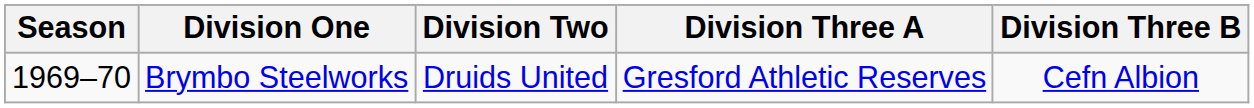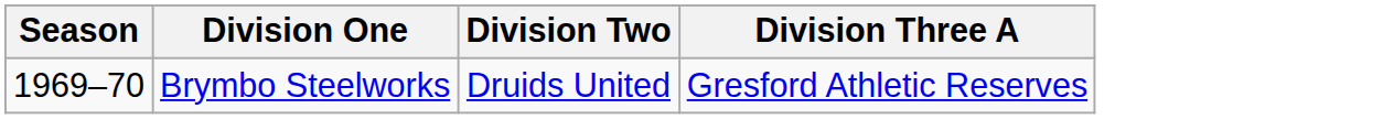- column: Division Three B | Cefn Albion
